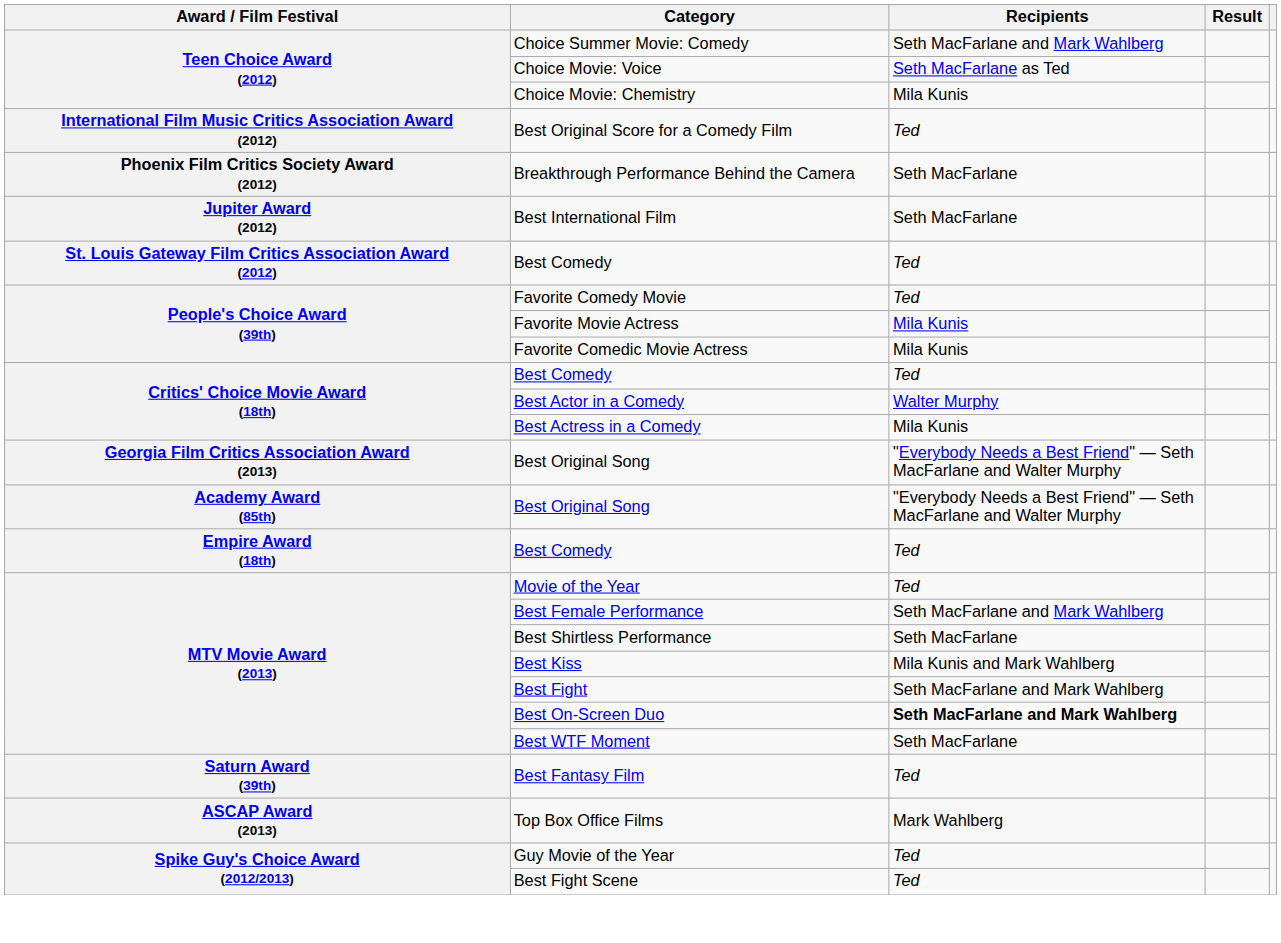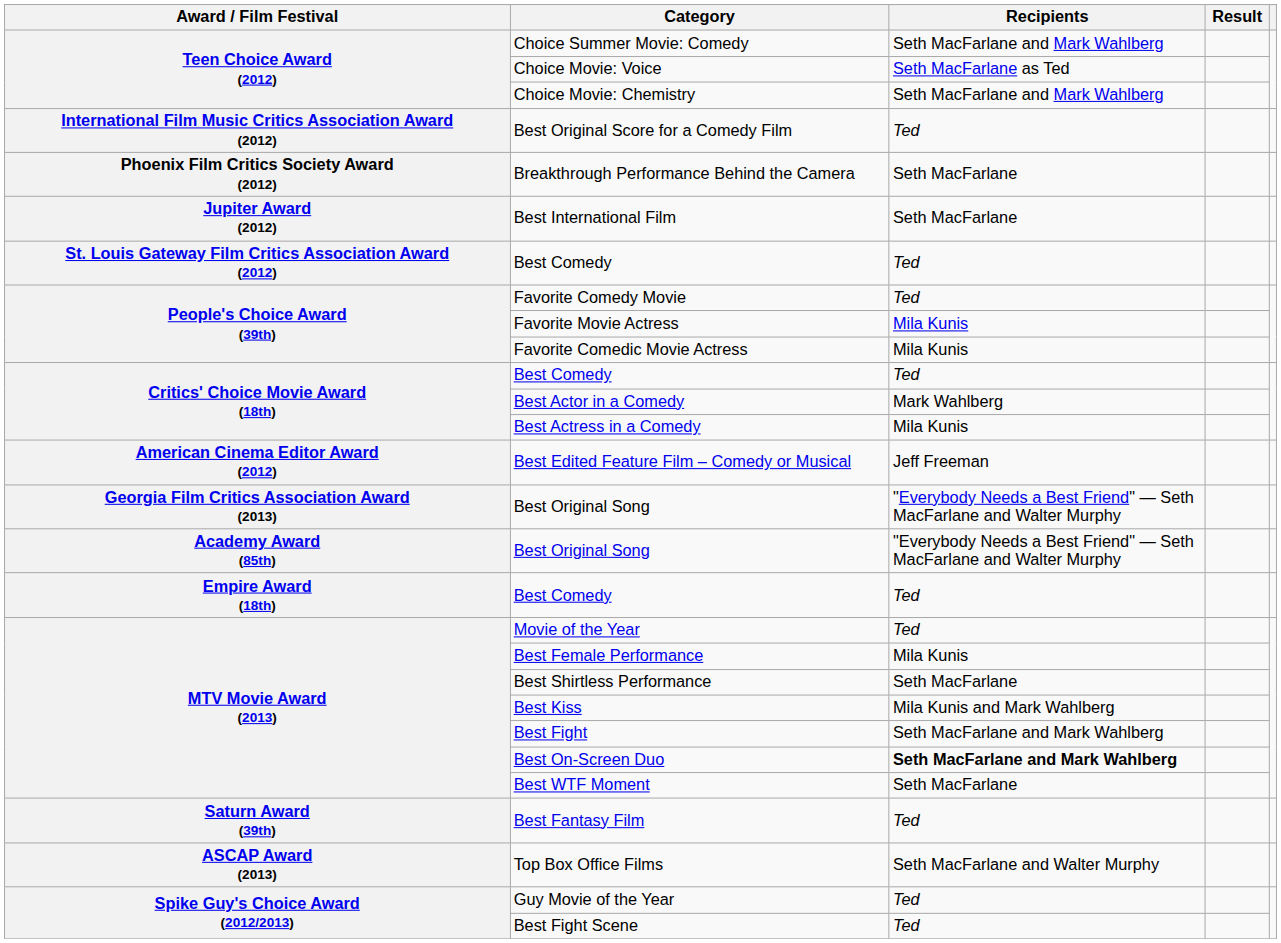Choice Movie: Chemistry | Recipients: Mila Kunis -> Seth MacFarlane and Mark Wahlberg
Best Actor in a Comedy | Recipients: Walter Murphy -> Mark Wahlberg
+ row: American Cinema Editor Award (2012) | Best Edited Feature Film – Comedy or Musical | Jeff Freeman
Best Female Performance | Recipients: Seth MacFarlane and Mark Wahlberg -> Mila Kunis
Top Box Office Films | Recipients: Mark Wahlberg -> Seth MacFarlane and Walter Murphy
